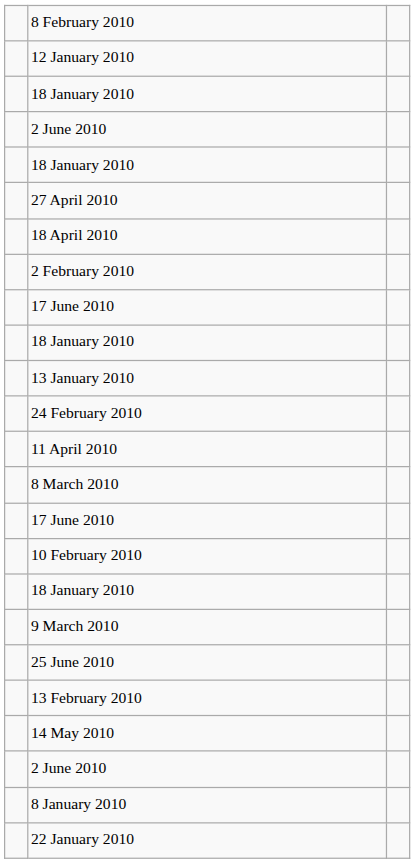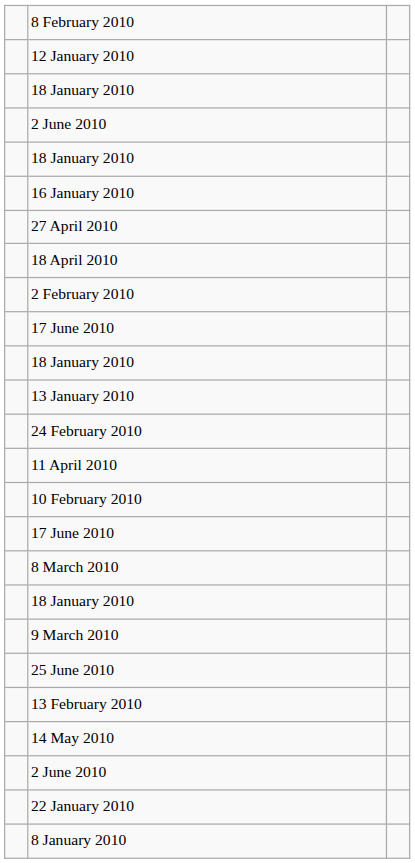+ row: 16 January 2010
rows swapped: 10 February 2010 <-> 8 March 2010
rows swapped: 22 January 2010 <-> 8 January 2010
